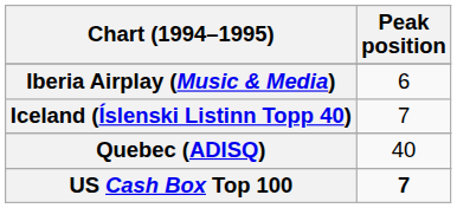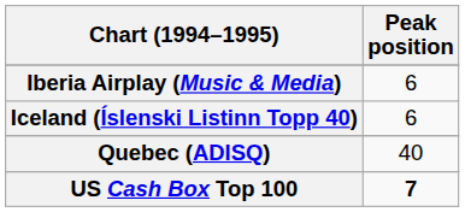Iceland (Íslenski Listinn Topp 40) | Peak position: 7 -> 6
